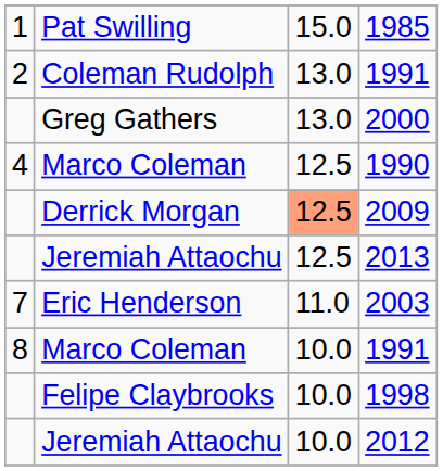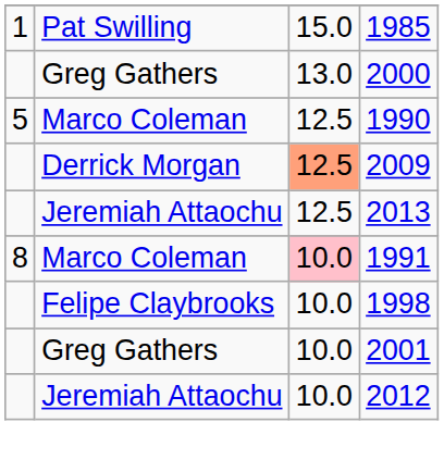- row: 2 | Coleman Rudolph | 13.0 | 1991
1990 | column 1: 4 -> 5
- row: 7 | Eric Henderson | 11.0 | 2003
Marco Coleman / 1991 | column 3: no background -> pink background
+ row: Greg Gathers | 10.0 | 2001
